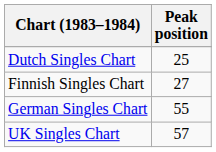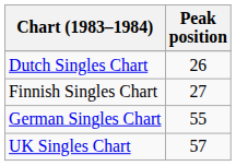Dutch Singles Chart | Peak position: 25 -> 26
